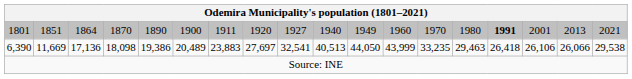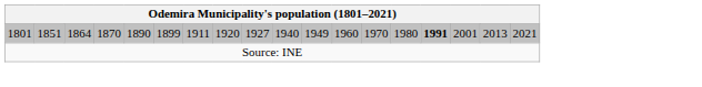1801 | column 6: 1900 -> 1899
- row: 6,390 | 11,669 | 17,136 | 18,098 | 19,386 | 20,489 | 23,883 | 27,697 | 32,541 | 40,513 | 44,050 | 43,999 | 33,235 | 29,463 | 26,418 | 26,106 | 26,066 | 29,538
